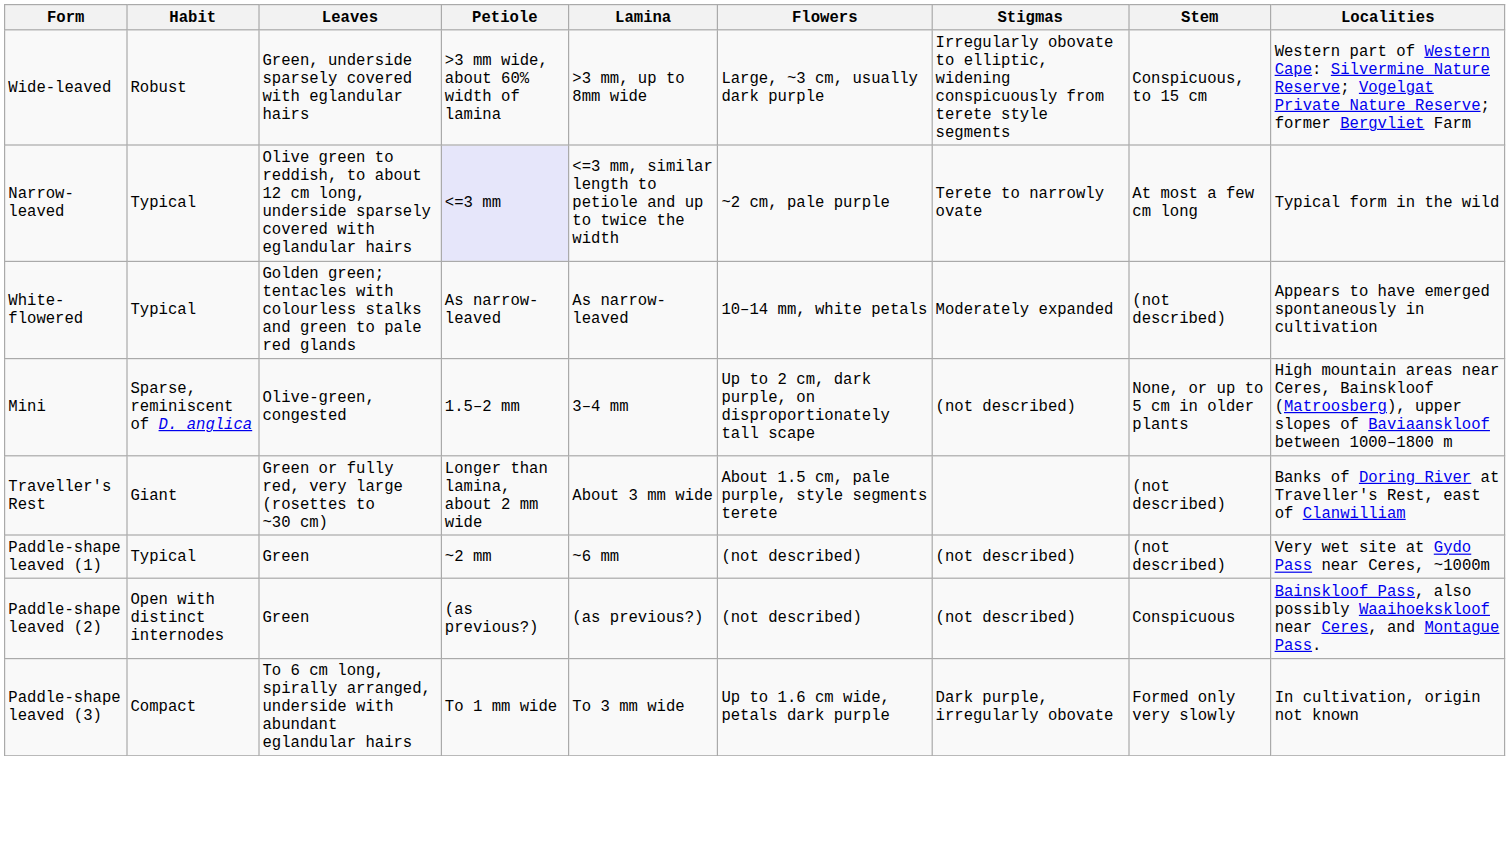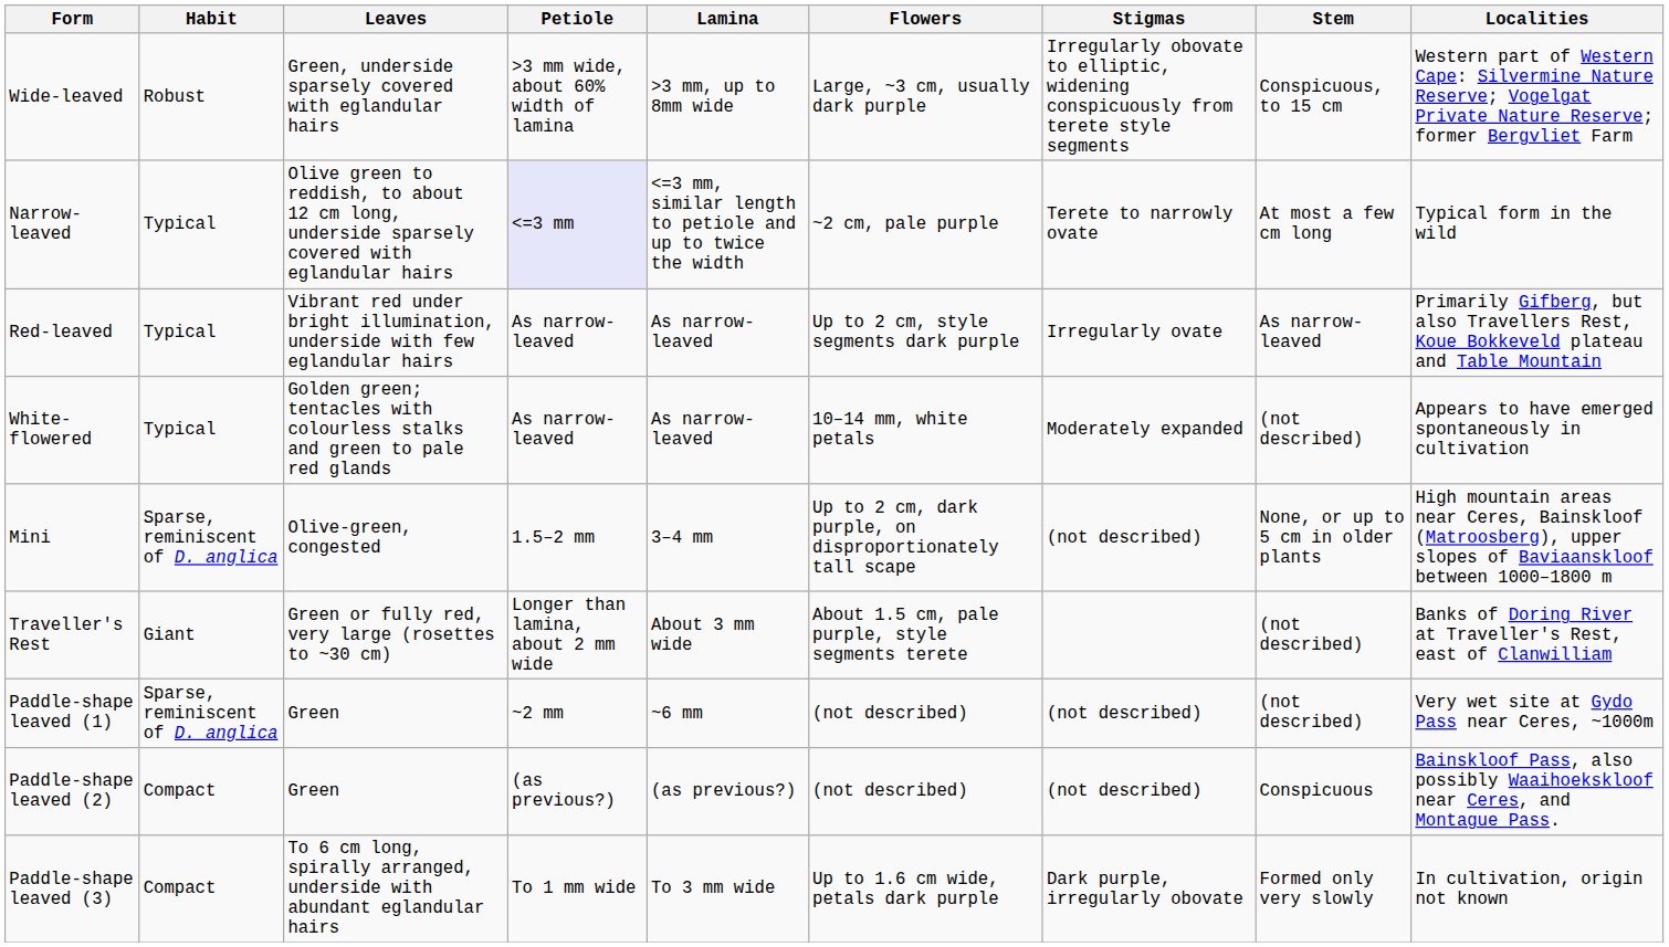+ row: Red-leaved | Typical | Vibrant red under bright illumination, underside with few eglandular hairs | As narrow-leaved | As narrow-leaved | Up to 2 cm, style segments dark purple | Irregularly ovate | As narrow-leaved | Primarily Gifberg, but also Travellers Rest, Koue Bokkeveld plateau and Table Mountain
Paddle-shape leaved (1) | Habit: Typical -> Sparse, reminiscent of D. anglica
Paddle-shape leaved (2) | Habit: Open with distinct internodes -> Compact
